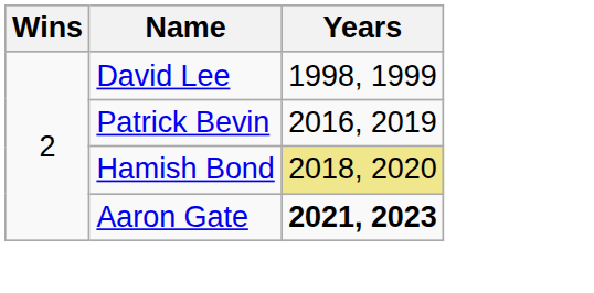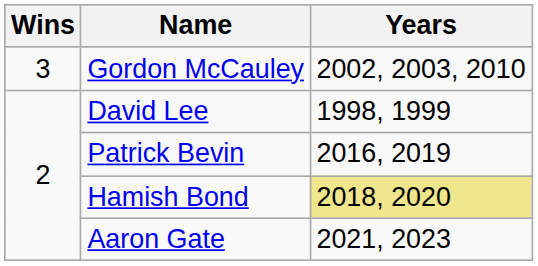+ row: 3 | Gordon McCauley | 2002, 2003, 2010
Aaron Gate | Years: bold -> normal
